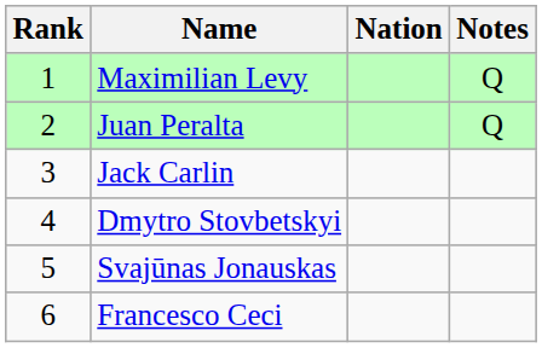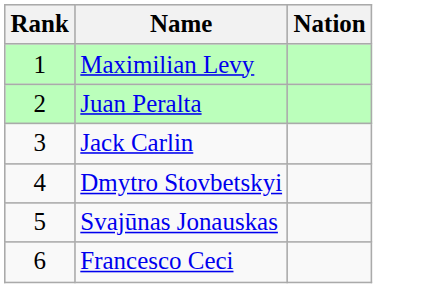- column: Notes | Q | Q
